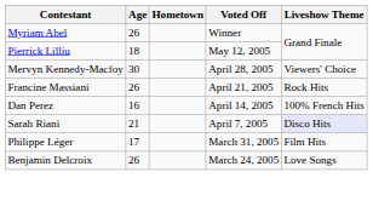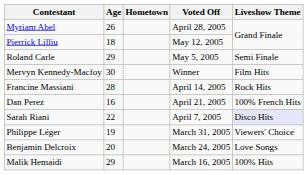Myriam Abel | Voted Off: Winner -> April 28, 2005
+ row: Roland Carle | 29 | May 5, 2005 | Semi Finale
Mervyn Kennedy-Macfoy | Voted Off: April 28, 2005 -> Winner
Mervyn Kennedy-Macfoy | Liveshow Theme: Viewers' Choice -> Film Hits
Francine Massiani | Age: 26 -> 28
Francine Massiani | Voted Off: April 21, 2005 -> April 14, 2005
Dan Perez | Voted Off: April 14, 2005 -> April 21, 2005
Sarah Riani | Age: 21 -> 22
Philippe Léger | Age: 17 -> 19
Philippe Léger | Liveshow Theme: Film Hits -> Viewers' Choice
Benjamin Delcroix | Age: 26 -> 20
+ row: Malik Hemaidi | 29 | March 16, 2005 | 100% Hits
